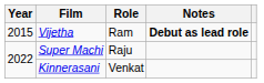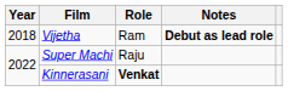Vijetha | Year: 2015 -> 2018
Kinnerasani | Role: normal -> bold
